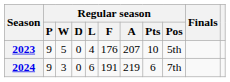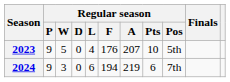2024 | Regular season / F: 191 -> 194
